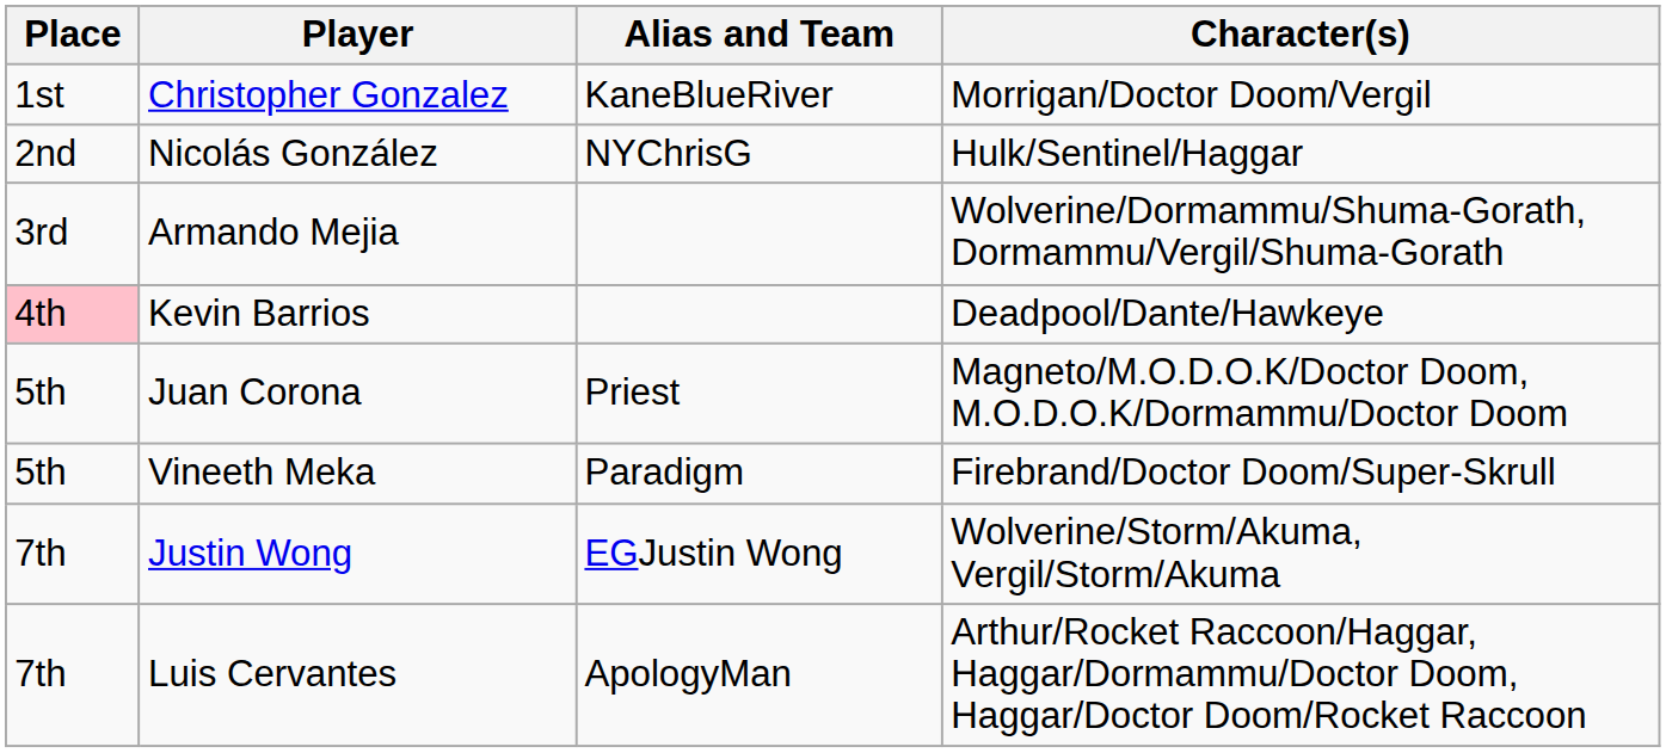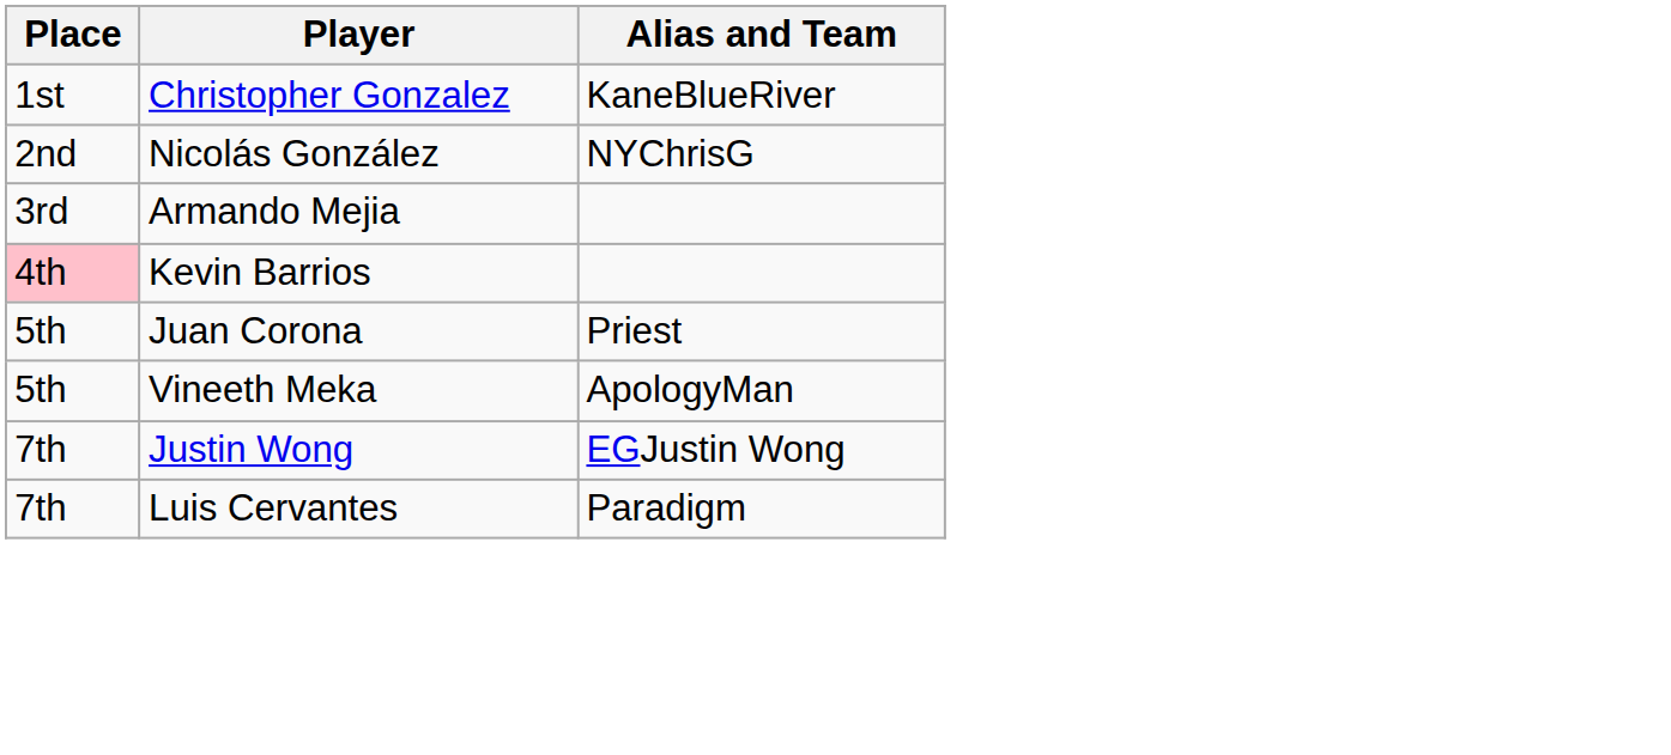- column: Character(s) | Morrigan/Doctor Doom/Vergil | Hulk/Sentinel/Haggar | Wolverine/Dormammu/Shuma-Gorath, Dormammu/Vergil/Shuma-Gorath | Deadpool/Dante/Hawkeye | Magneto/M.O.D.O.K/Doctor Doom, M.O.D.O.K/Dormammu/Doctor Doom | Firebrand/Doctor Doom/Super-Skrull | Wolverine/Storm/Akuma, Vergil/Storm/Akuma | Arthur/Rocket Raccoon/Haggar, Haggar/Dormammu/Doctor Doom, Haggar/Doctor Doom/Rocket Raccoon
Vineeth Meka | Alias and Team: Paradigm -> ApologyMan
Luis Cervantes | Alias and Team: ApologyMan -> Paradigm
